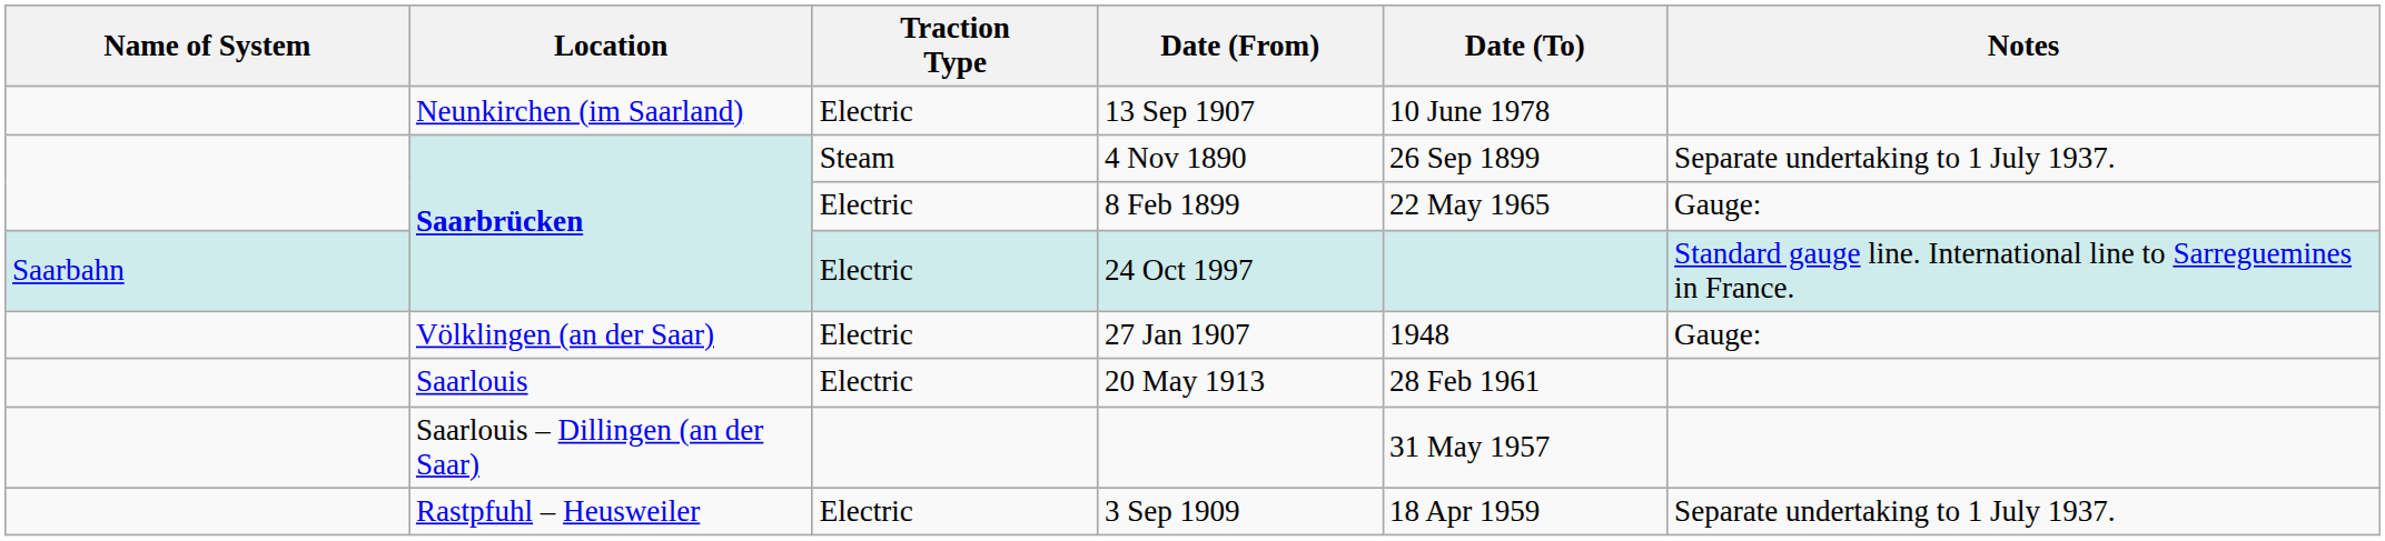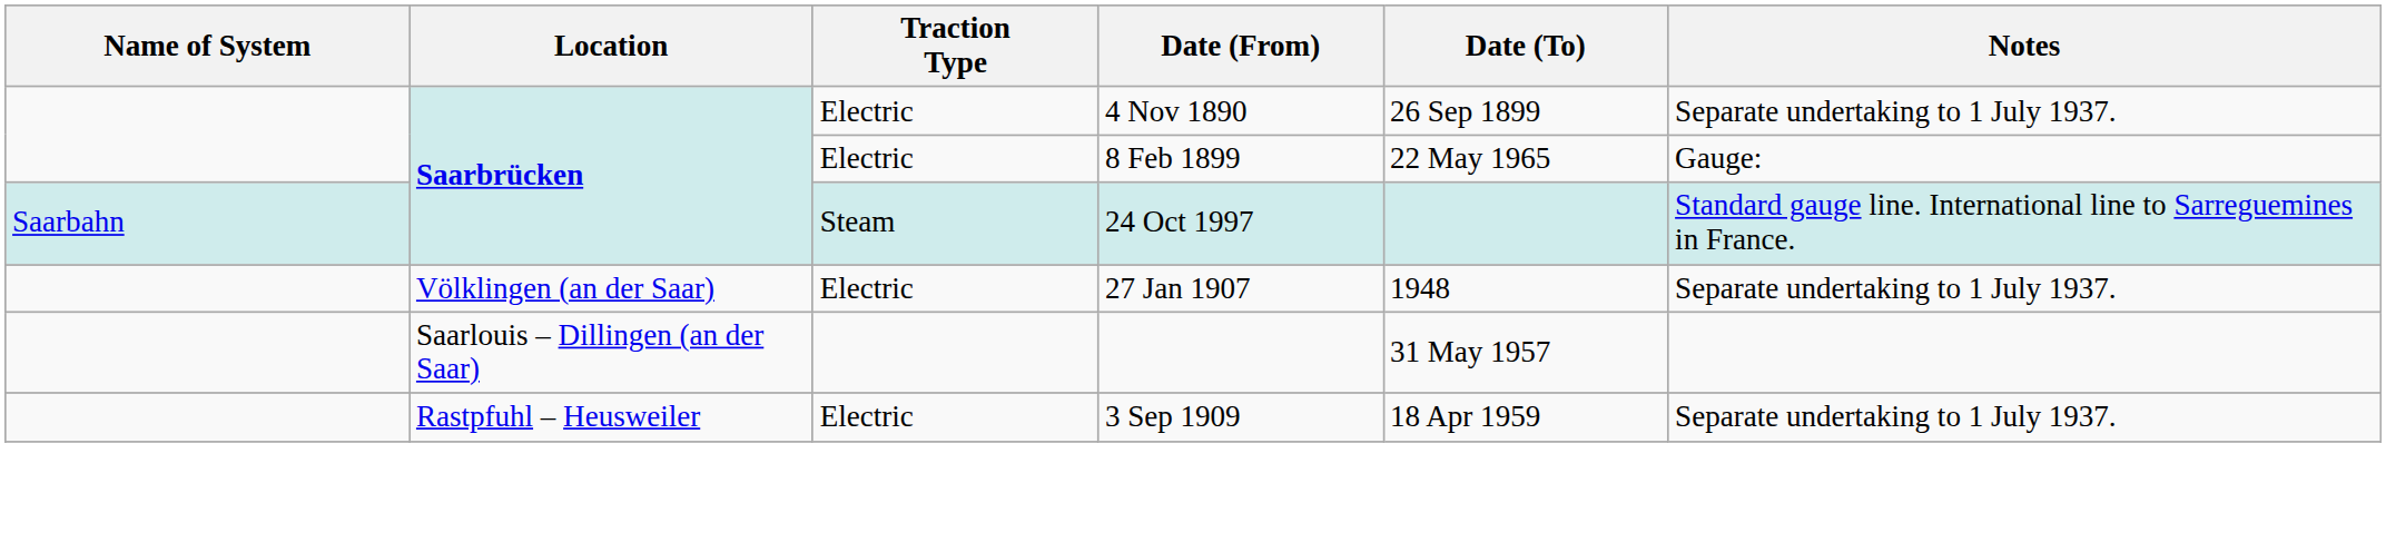- row: Neunkirchen (im Saarland) | Electric | 13 Sep 1907 | 10 June 1978
4 Nov 1890 | Traction Type: Steam -> Electric
24 Oct 1997 | Traction Type: Electric -> Steam
27 Jan 1907 | Notes: Gauge: -> Separate undertaking to 1 July 1937.
- row: Saarlouis | Electric | 20 May 1913 | 28 Feb 1961
